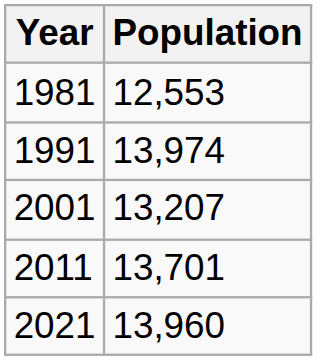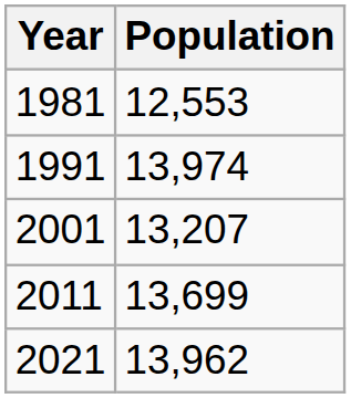2011 | Population: 13,701 -> 13,699
2021 | Population: 13,960 -> 13,962
